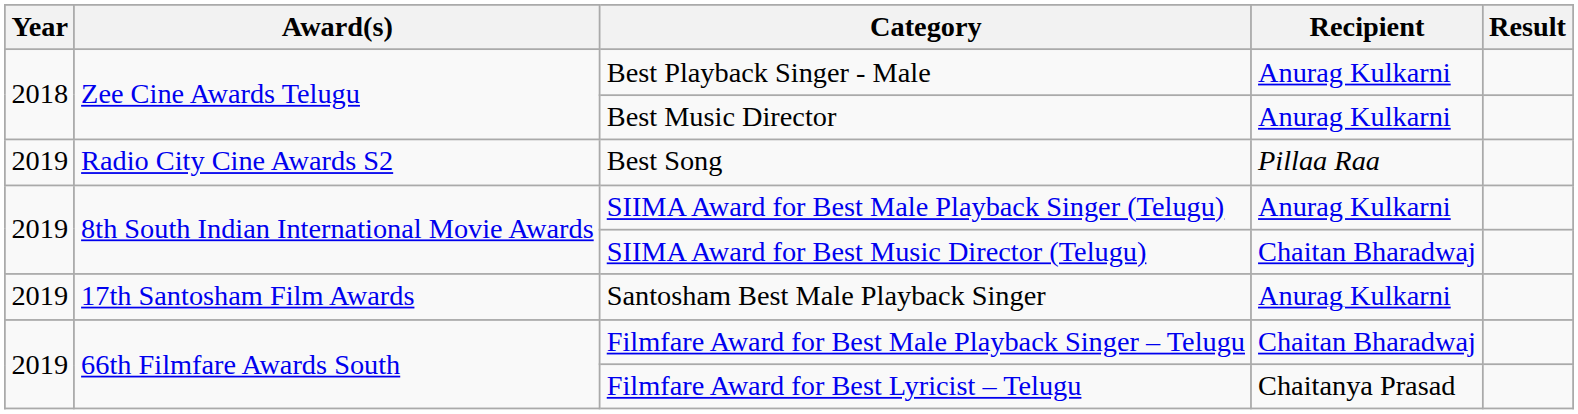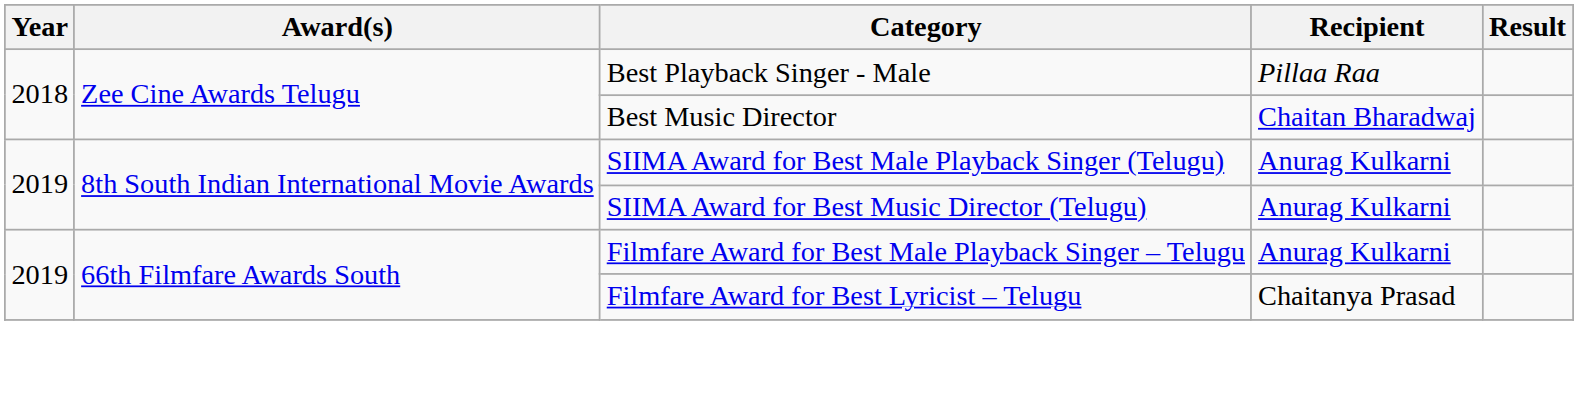Best Playback Singer - Male | Recipient: Anurag Kulkarni -> Pillaa Raa
Best Music Director | Recipient: Anurag Kulkarni -> Chaitan Bharadwaj
- row: 2019 | Radio City Cine Awards S2 | Best Song | Pillaa Raa
SIIMA Award for Best Music Director (Telugu) | Recipient: Chaitan Bharadwaj -> Anurag Kulkarni
- row: 2019 | 17th Santosham Film Awards | Santosham Best Male Playback Singer | Anurag Kulkarni
Filmfare Award for Best Male Playback Singer – Telugu | Recipient: Chaitan Bharadwaj -> Anurag Kulkarni
